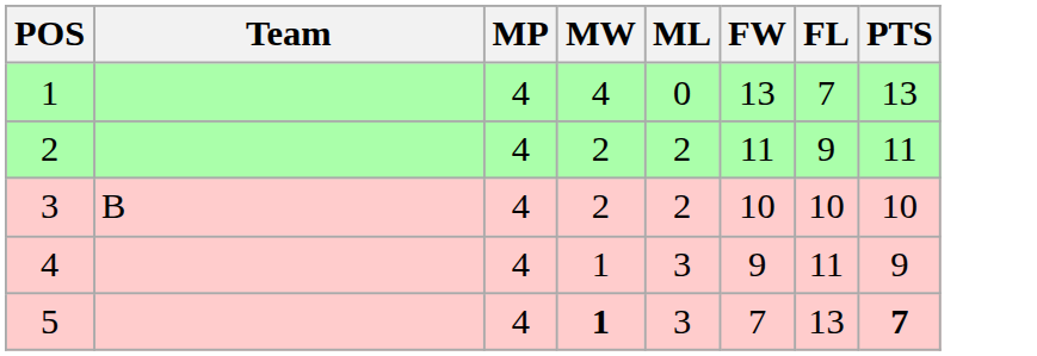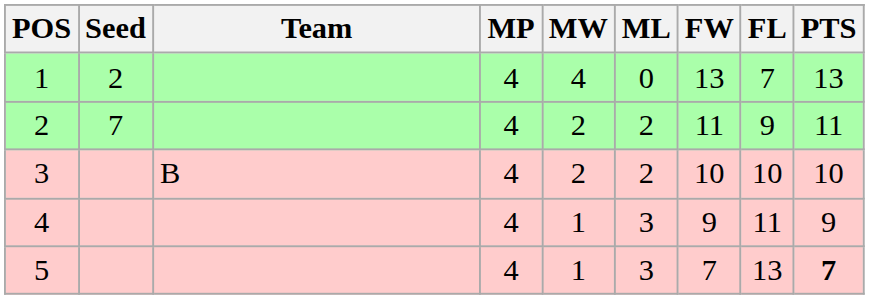+ column: Seed | 2 | 7
5 | MW: bold -> normal
